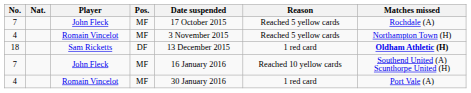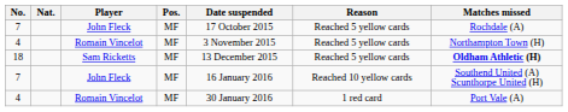18 | Pos.: DF -> MF
18 | Reason: 1 red card -> Reached 5 yellow cards
